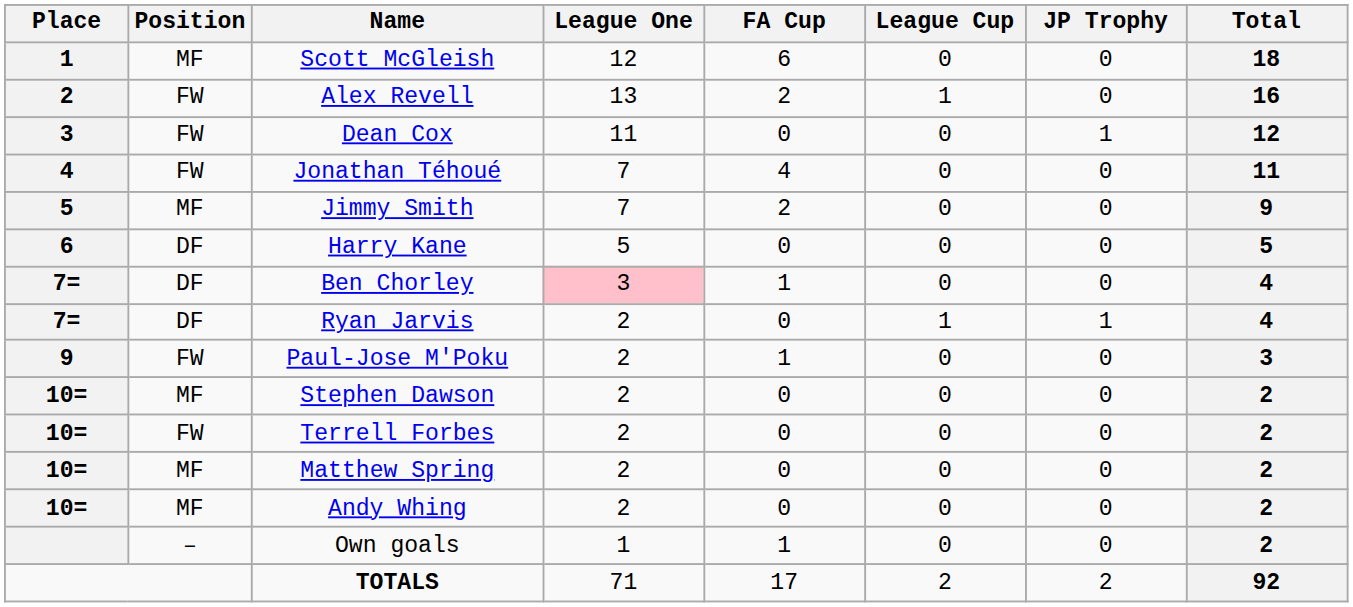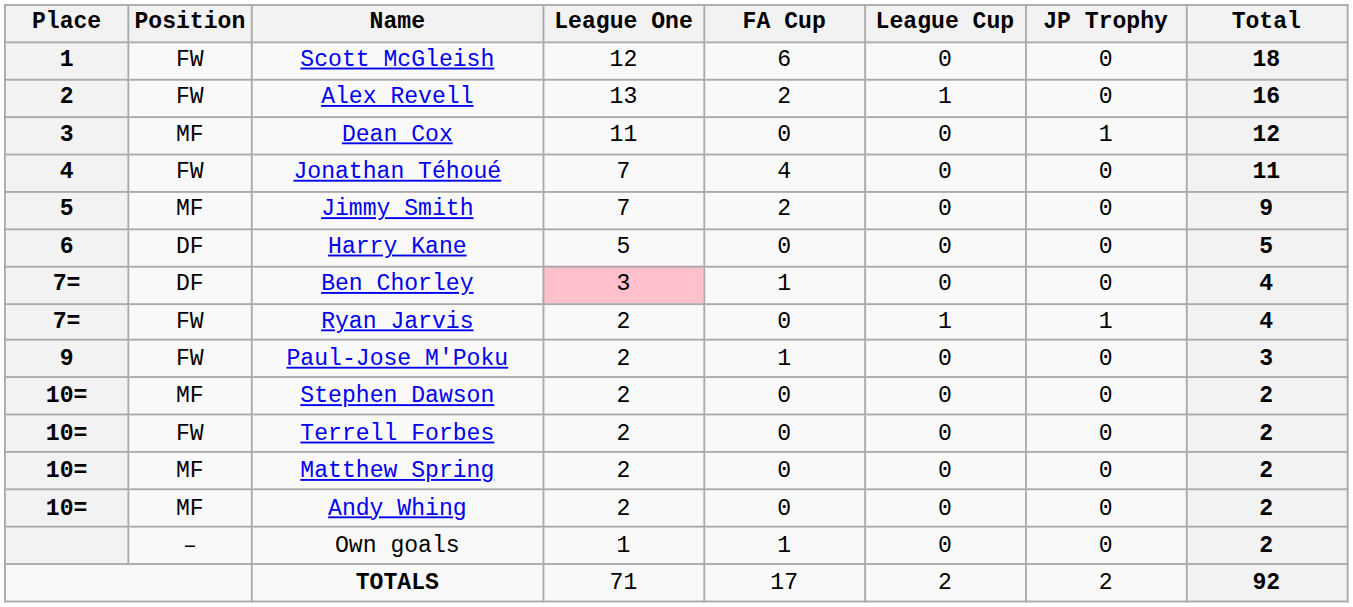Scott McGleish | Position: MF -> FW
Dean Cox | Position: FW -> MF
Ryan Jarvis | Position: DF -> FW
